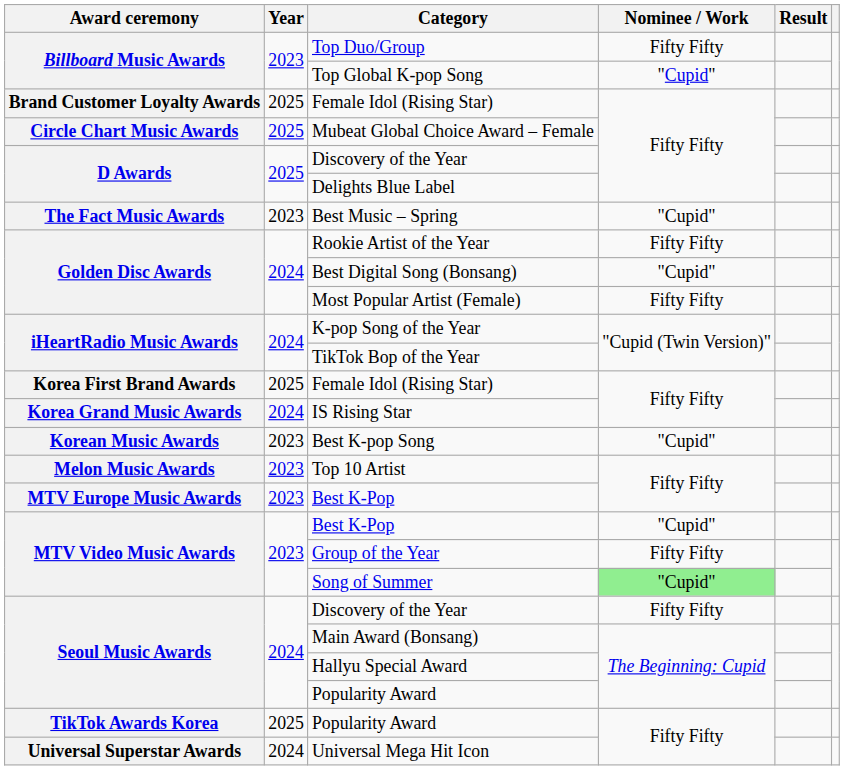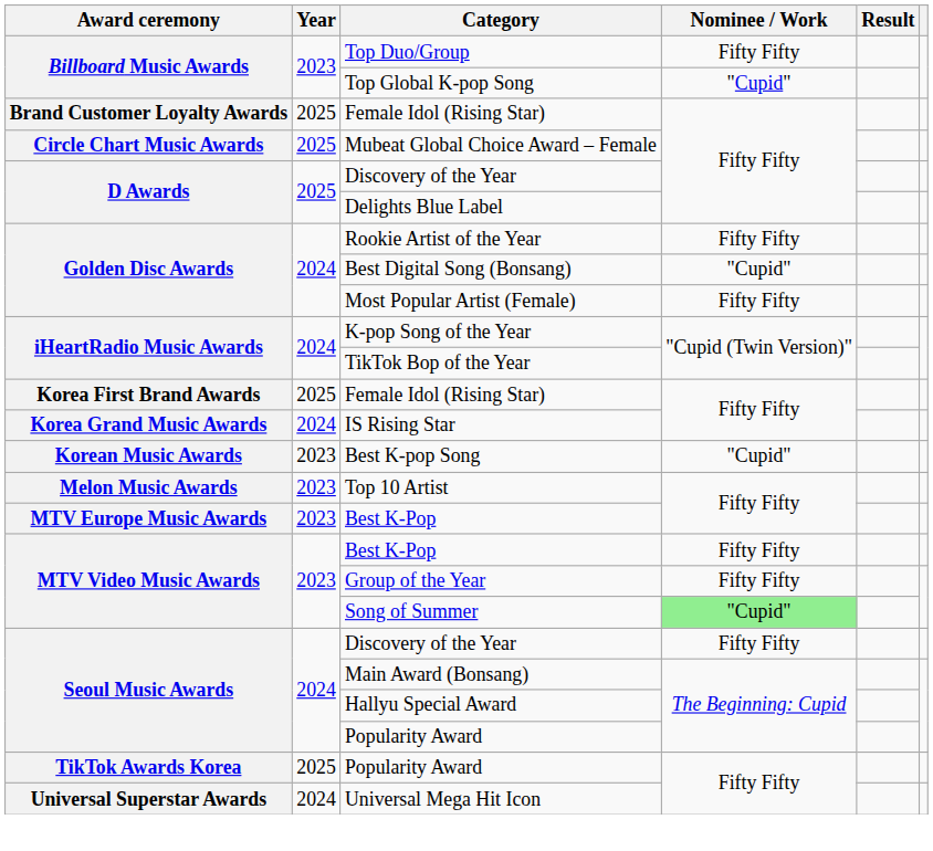- row: The Fact Music Awards | 2023 | Best Music – Spring | "Cupid"
MTV Video Music Awards / Best K-Pop | Nominee / Work: "Cupid" -> Fifty Fifty
